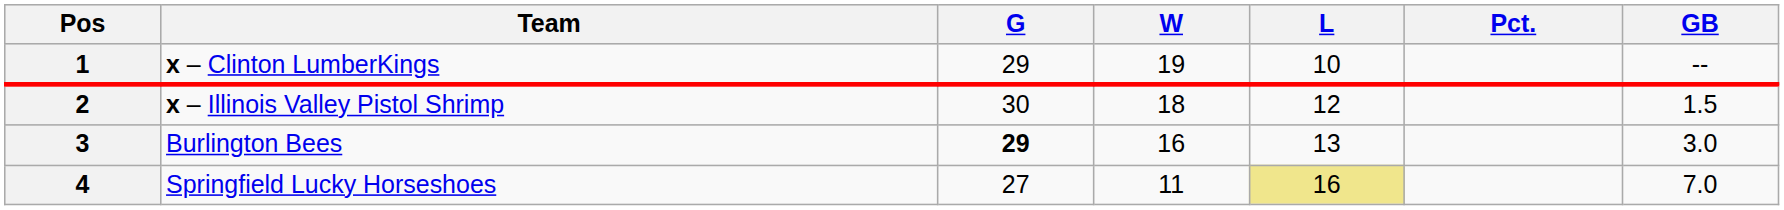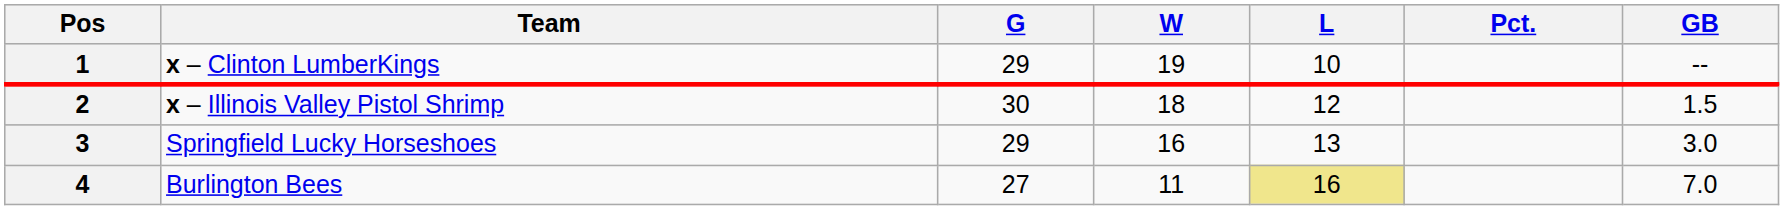3 | Team: Burlington Bees -> Springfield Lucky Horseshoes
3 | G: bold -> normal
4 | Team: Springfield Lucky Horseshoes -> Burlington Bees
